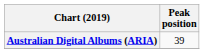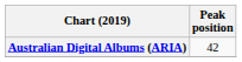Australian Digital Albums (ARIA) | Peak position: 39 -> 42
